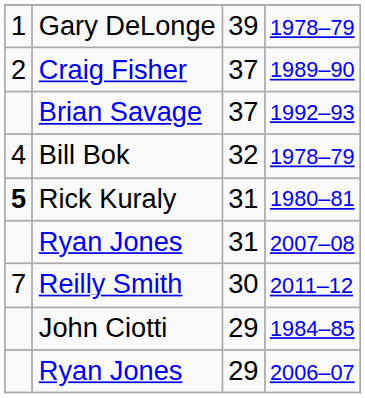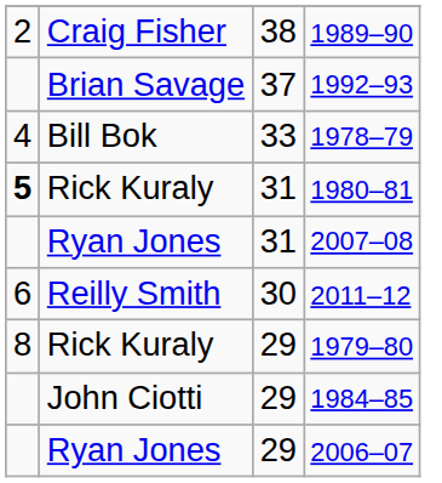- row: 1 | Gary DeLonge | 39 | 1978–79
1989–90 | column 3: 37 -> 38
Bill Bok / 1978–79 | column 3: 32 -> 33
2011–12 | column 1: 7 -> 6
+ row: 8 | Rick Kuraly | 29 | 1979–80
